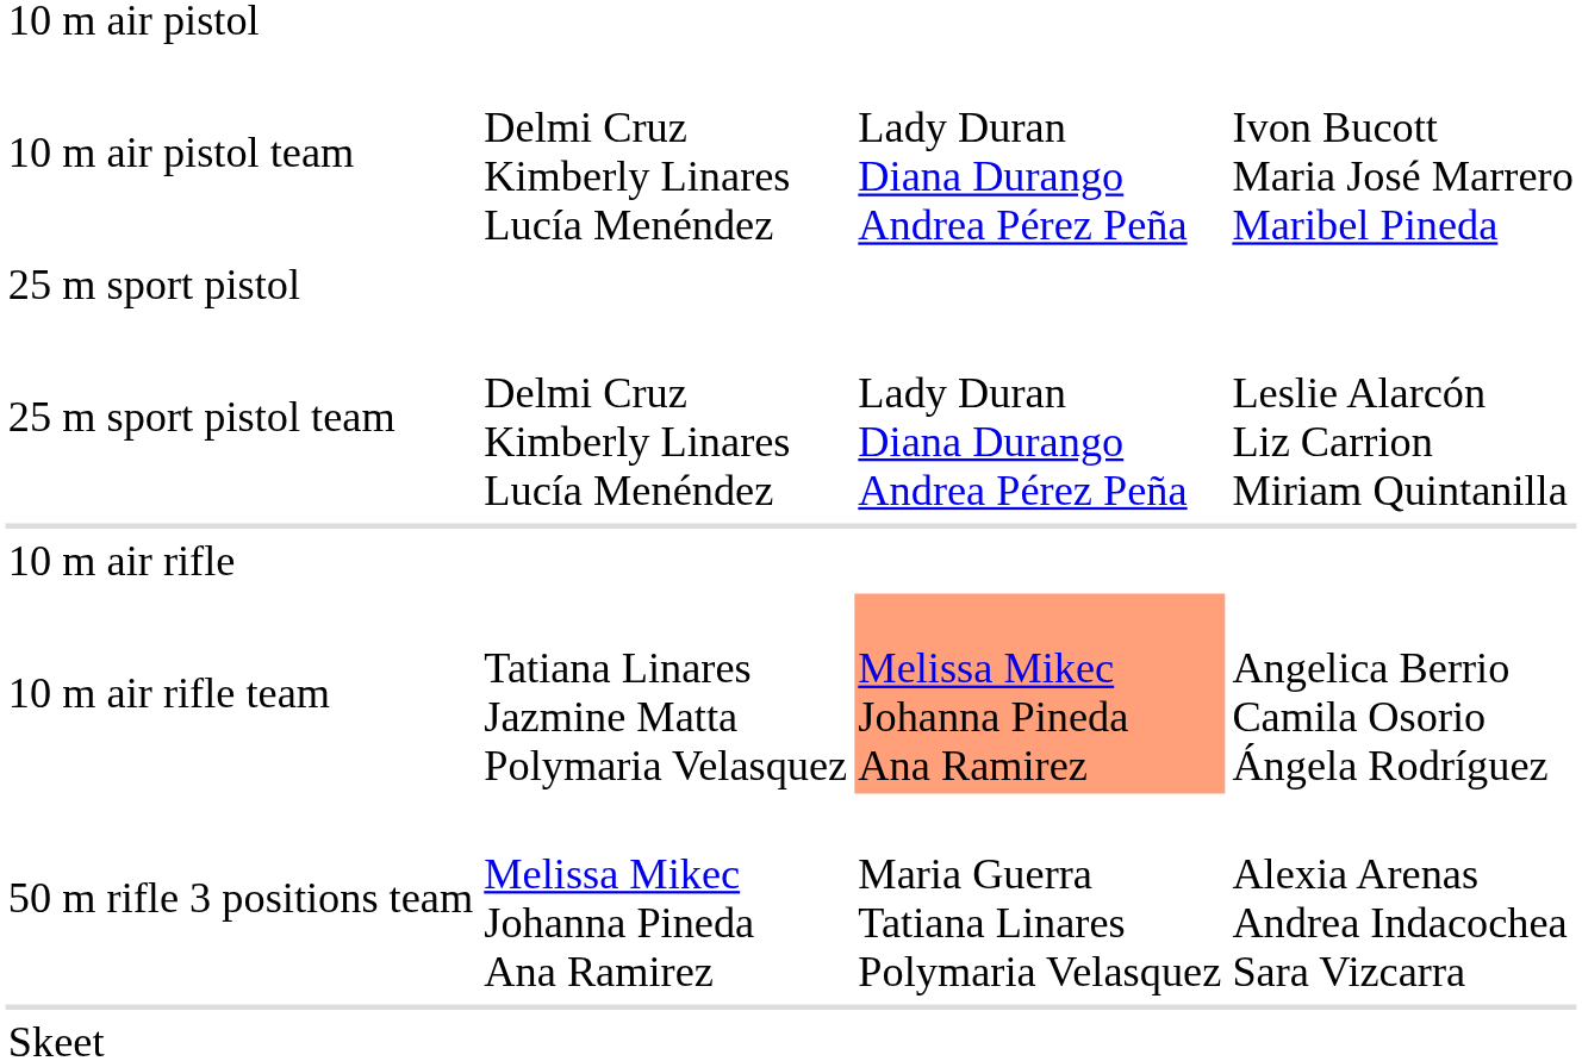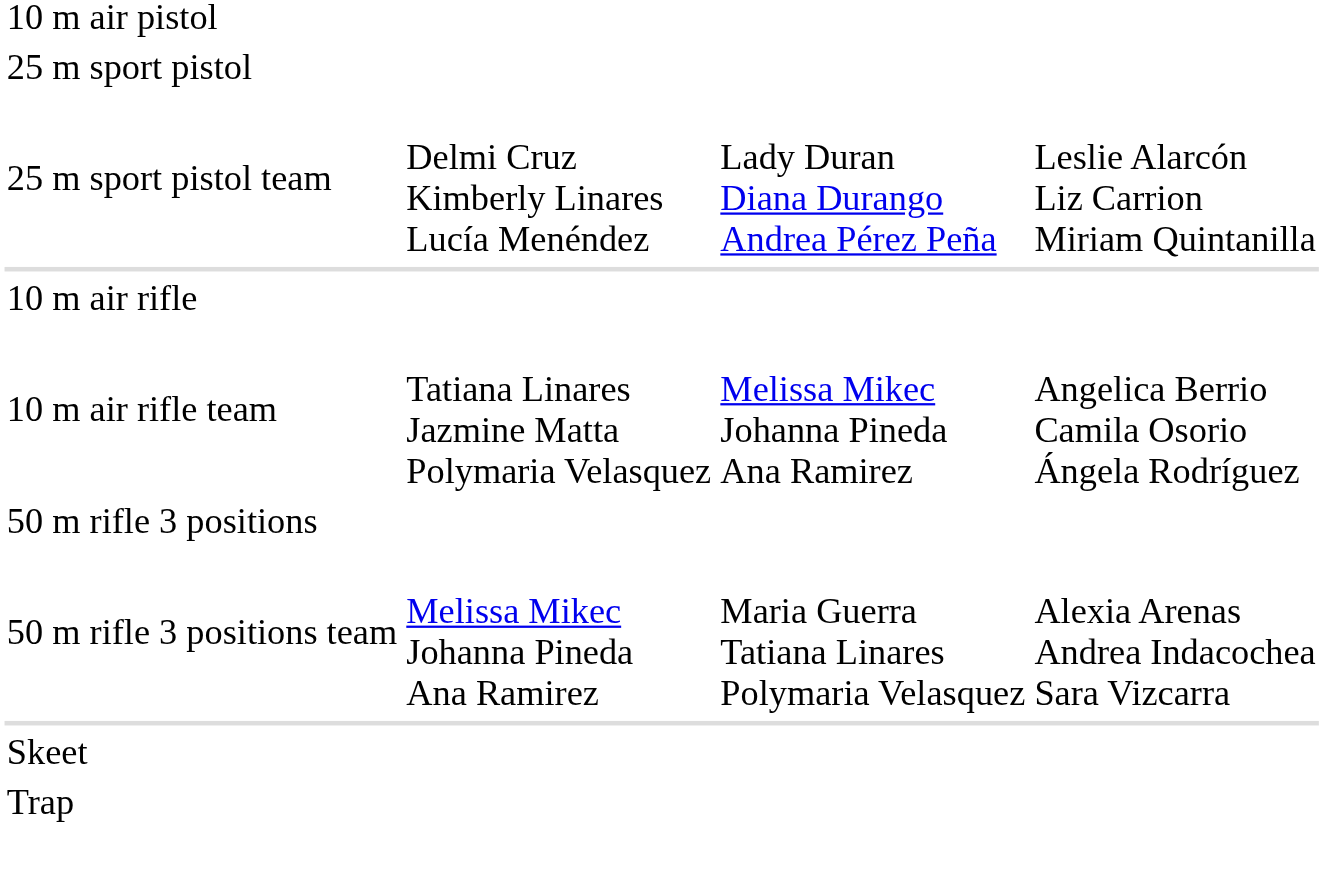- row: 10 m air pistol team | Delmi Cruz Kimberly Linares Lucía Menéndez | Lady Duran Diana Durango Andrea Pérez Peña | Ivon Bucott Maria José Marrero Maribel Pineda
10 m air rifle team | column 3: lightsalmon background -> no background
+ row: 50 m rifle 3 positions
+ row: Trap
